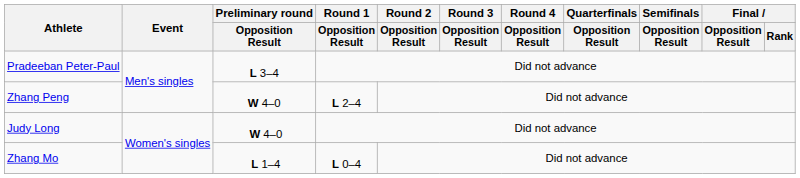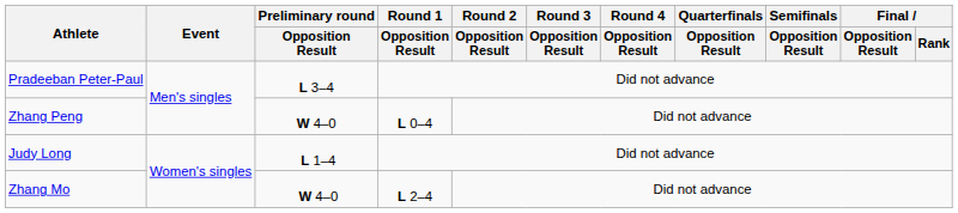Zhang Peng | Round 1 / Opposition Result: L 2–4 -> L 0–4
Judy Long | Preliminary round / Opposition Result: W 4–0 -> L 1–4
Zhang Mo | Preliminary round / Opposition Result: L 1–4 -> W 4–0
Zhang Mo | Round 1 / Opposition Result: L 0–4 -> L 2–4
